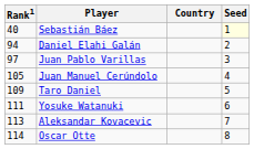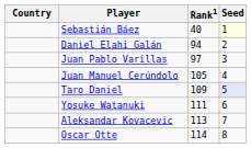columns swapped: Country <-> Rank1
Taro Daniel | Seed: no background -> lavender background
